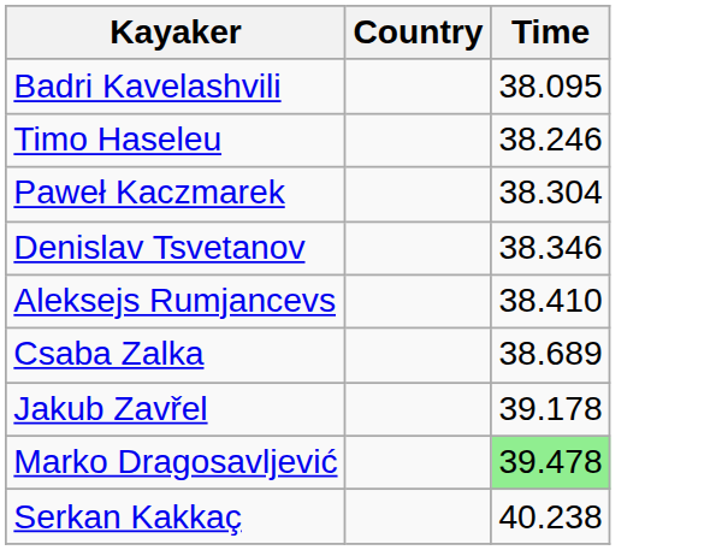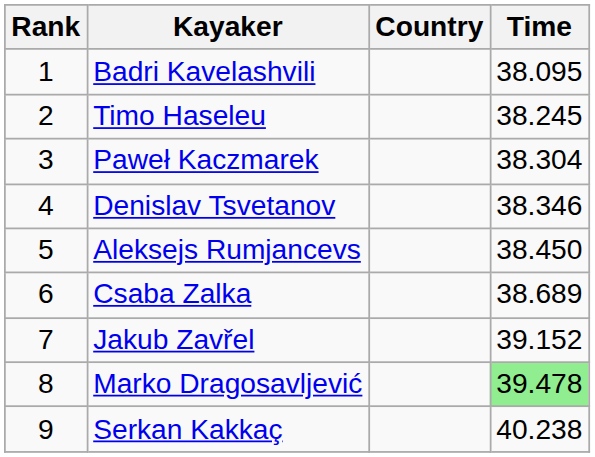+ column: Rank | 1 | 2 | 3 | 4 | 5 | 6 | 7 | 8 | 9
Timo Haseleu | Time: 38.246 -> 38.245
Aleksejs Rumjancevs | Time: 38.410 -> 38.450
Jakub Zavřel | Time: 39.178 -> 39.152
